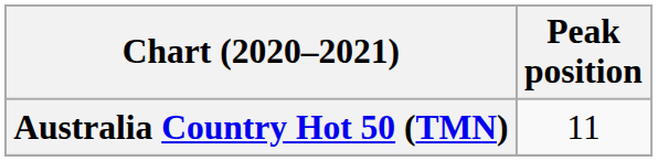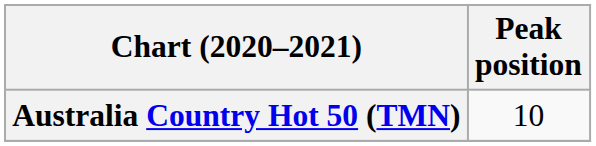Australia Country Hot 50 (TMN) | Peak position: 11 -> 10
